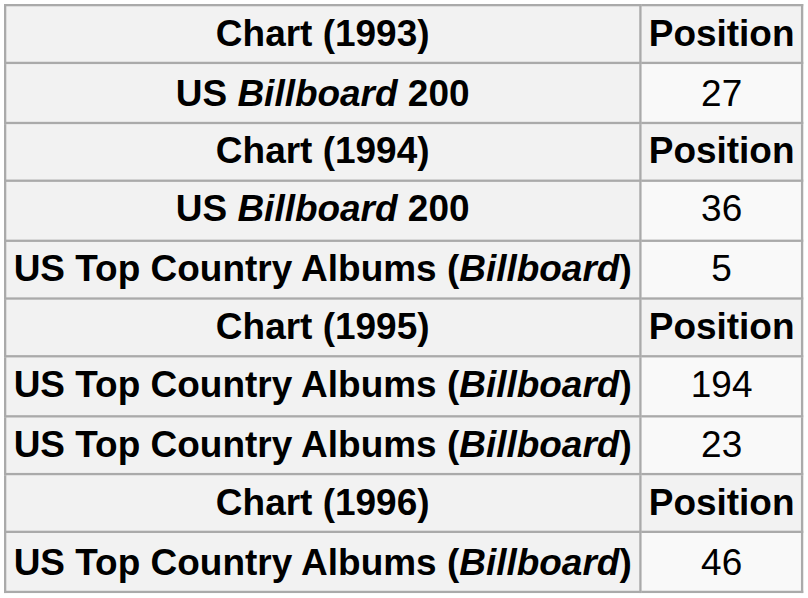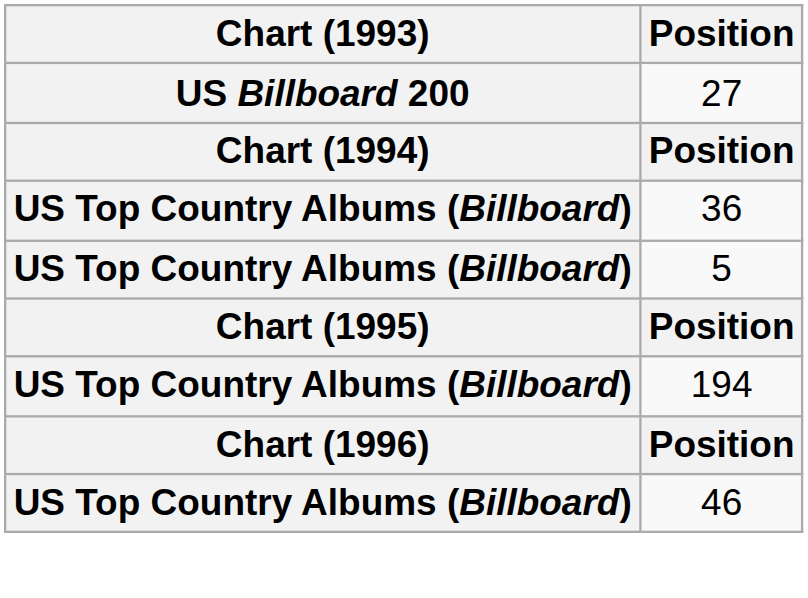36 | Chart (1993): US Billboard 200 -> US Top Country Albums (Billboard)
- row: US Top Country Albums (Billboard) | 23
